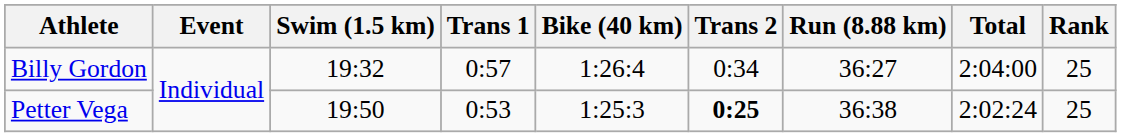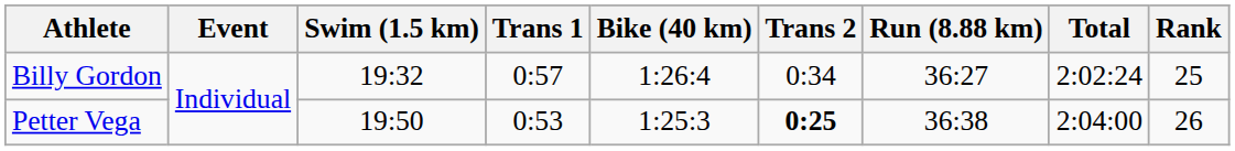Billy Gordon | Total: 2:04:00 -> 2:02:24
Petter Vega | Total: 2:02:24 -> 2:04:00
Petter Vega | Rank: 25 -> 26
